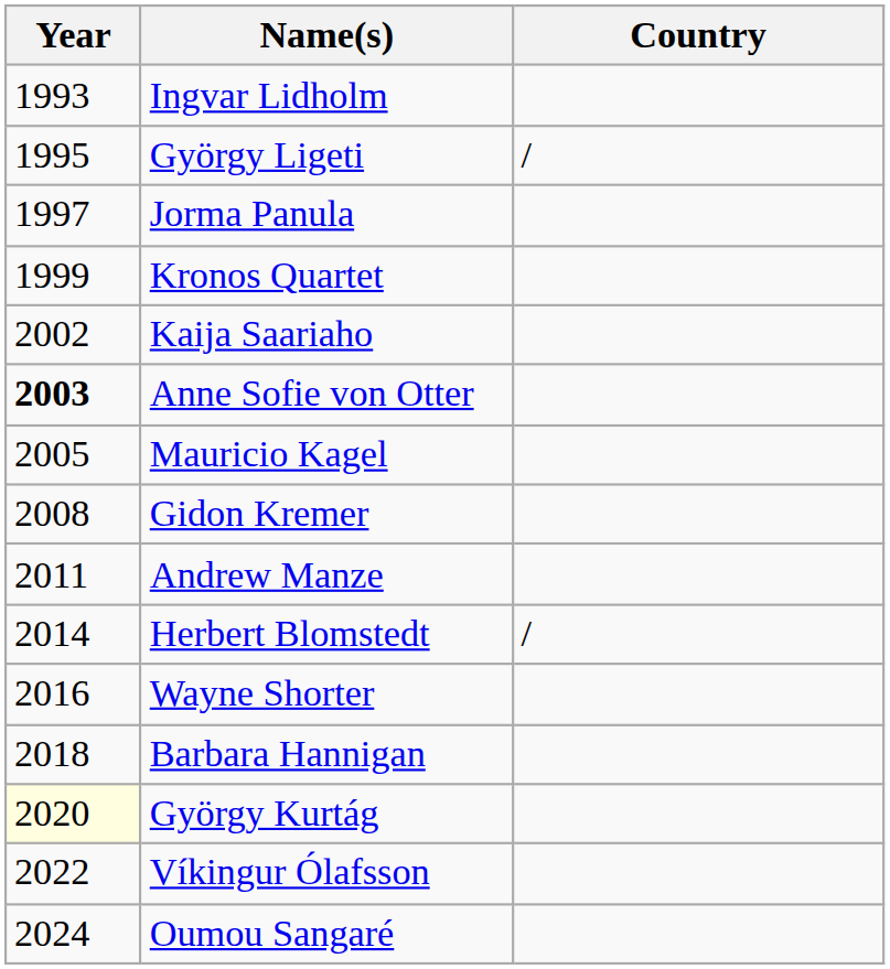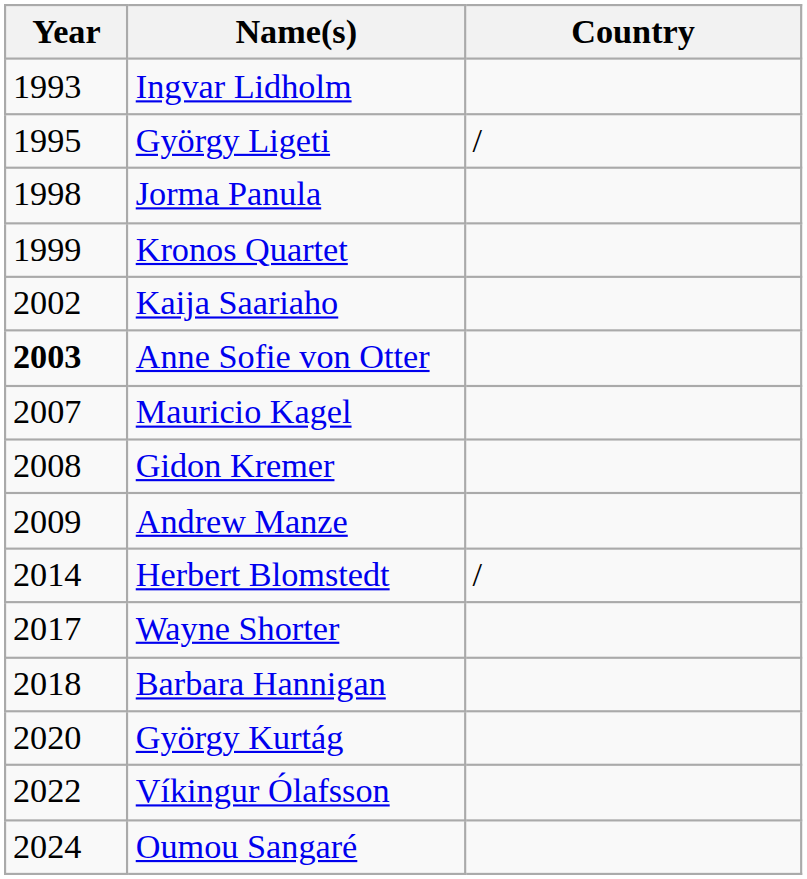Jorma Panula | Year: 1997 -> 1998
Mauricio Kagel | Year: 2005 -> 2007
Andrew Manze | Year: 2011 -> 2009
Wayne Shorter | Year: 2016 -> 2017
György Kurtág | Year: lightyellow background -> no background
